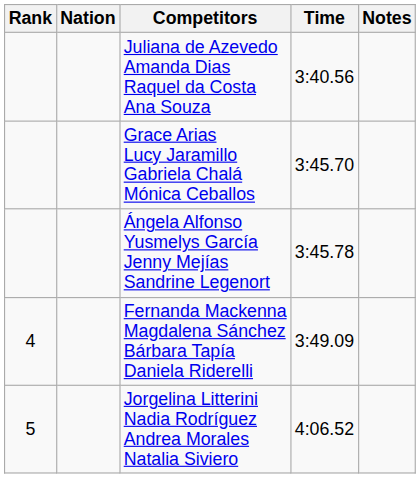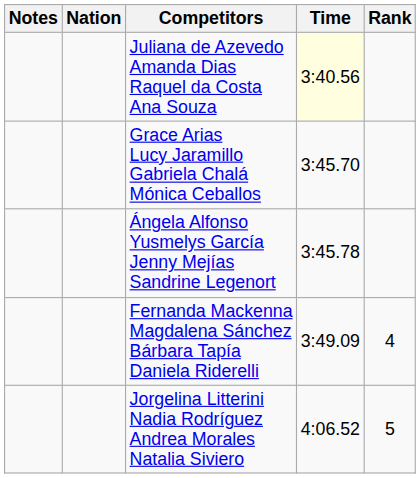columns swapped: Rank <-> Notes
Juliana de Azevedo Amanda Dias Raquel da Costa Ana Souza | Time: no background -> lightyellow background
